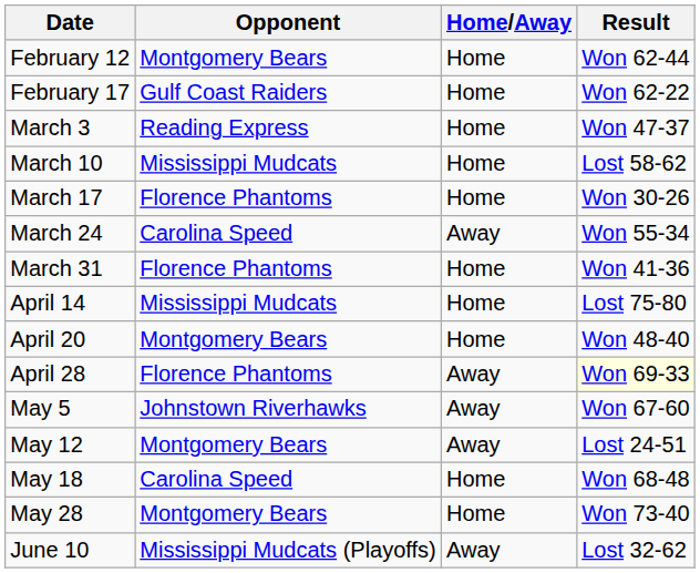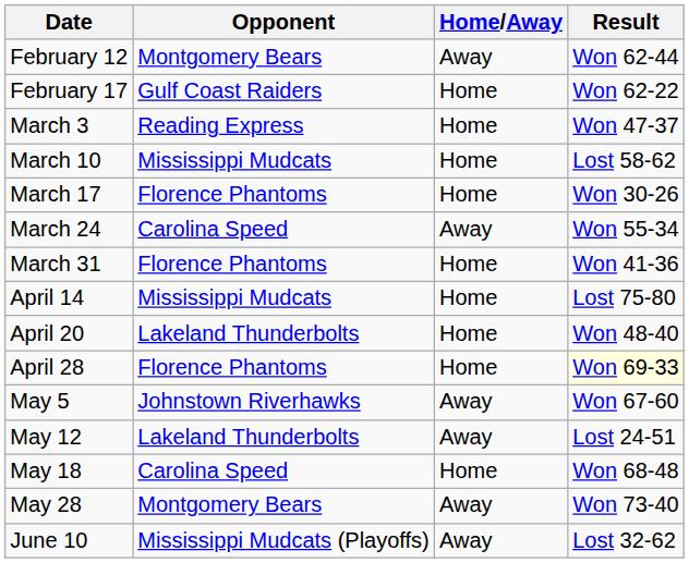February 12 | Home/Away: Home -> Away
April 20 | Opponent: Montgomery Bears -> Lakeland Thunderbolts
April 28 | Home/Away: Away -> Home
May 12 | Opponent: Montgomery Bears -> Lakeland Thunderbolts
May 28 | Home/Away: Home -> Away
